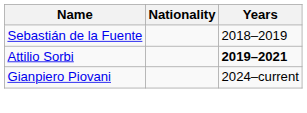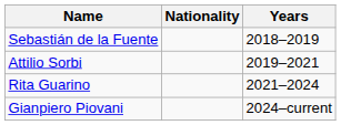Attilio Sorbi | Years: bold -> normal
+ row: Rita Guarino | 2021–2024
